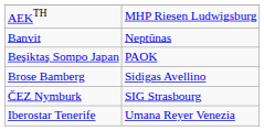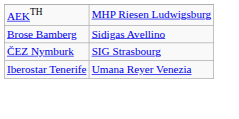- row: Banvit | Neptūnas
- row: Beşiktaş Sompo Japan | PAOK
